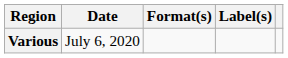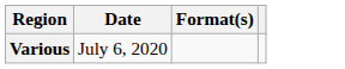- column: Label(s)
